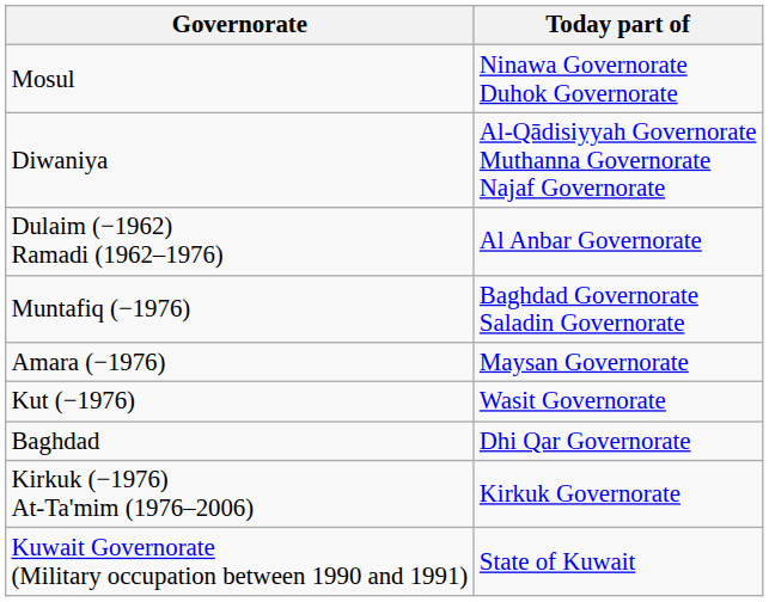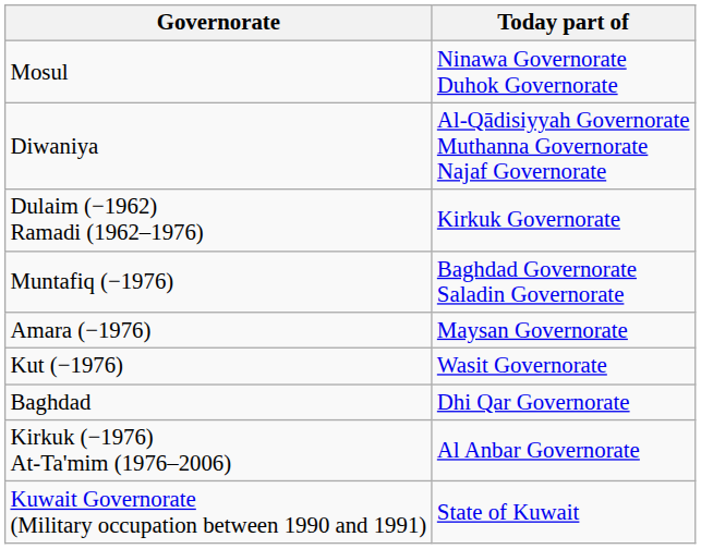Dulaim (−1962) Ramadi (1962–1976) | Today part of: Al Anbar Governorate -> Kirkuk Governorate
Kirkuk (−1976) At-Ta'mim (1976–2006) | Today part of: Kirkuk Governorate -> Al Anbar Governorate
